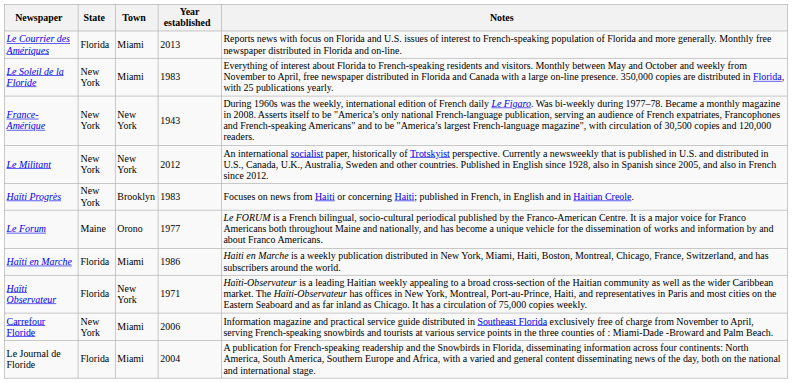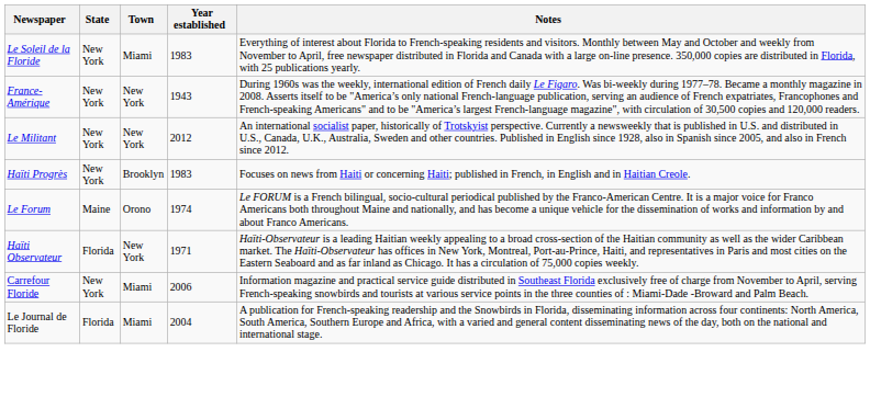- row: Le Courrier des Amériques | Florida | Miami | 2013 | Reports news with focus on Florida and U.S. issues of interest to French-speaking population of Florida and more generally. Monthly free newspaper distributed in Florida and on-line.
Le Forum | Year established: 1977 -> 1974
- row: Haïti en Marche | Florida | Miami | 1986 | Haiti en Marche is a weekly publication distributed in New York, Miami, Haiti, Boston, Montreal, Chicago, France, Switzerland, and has subscribers around the world.
